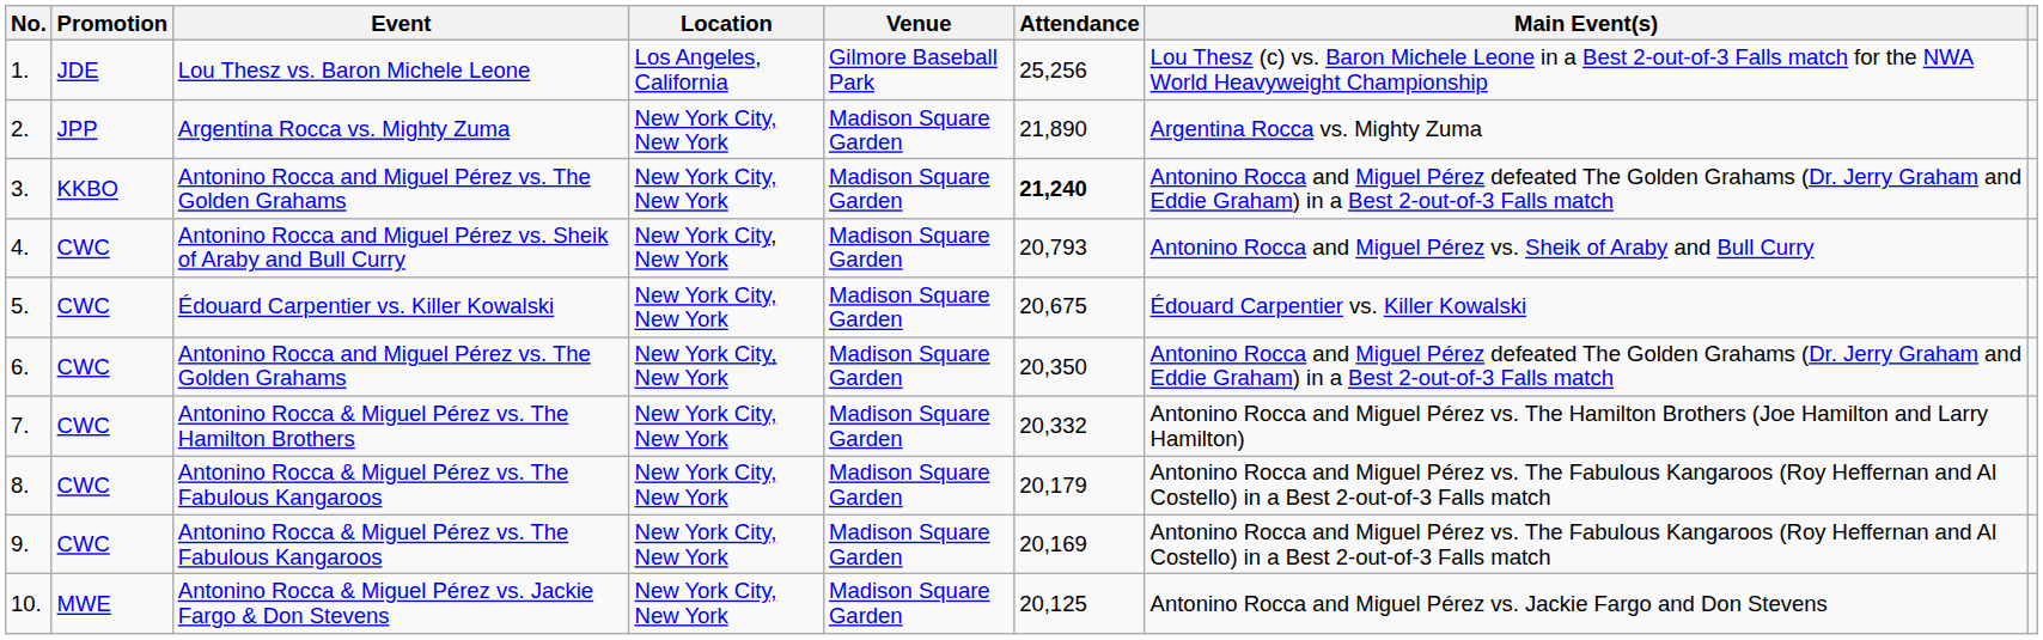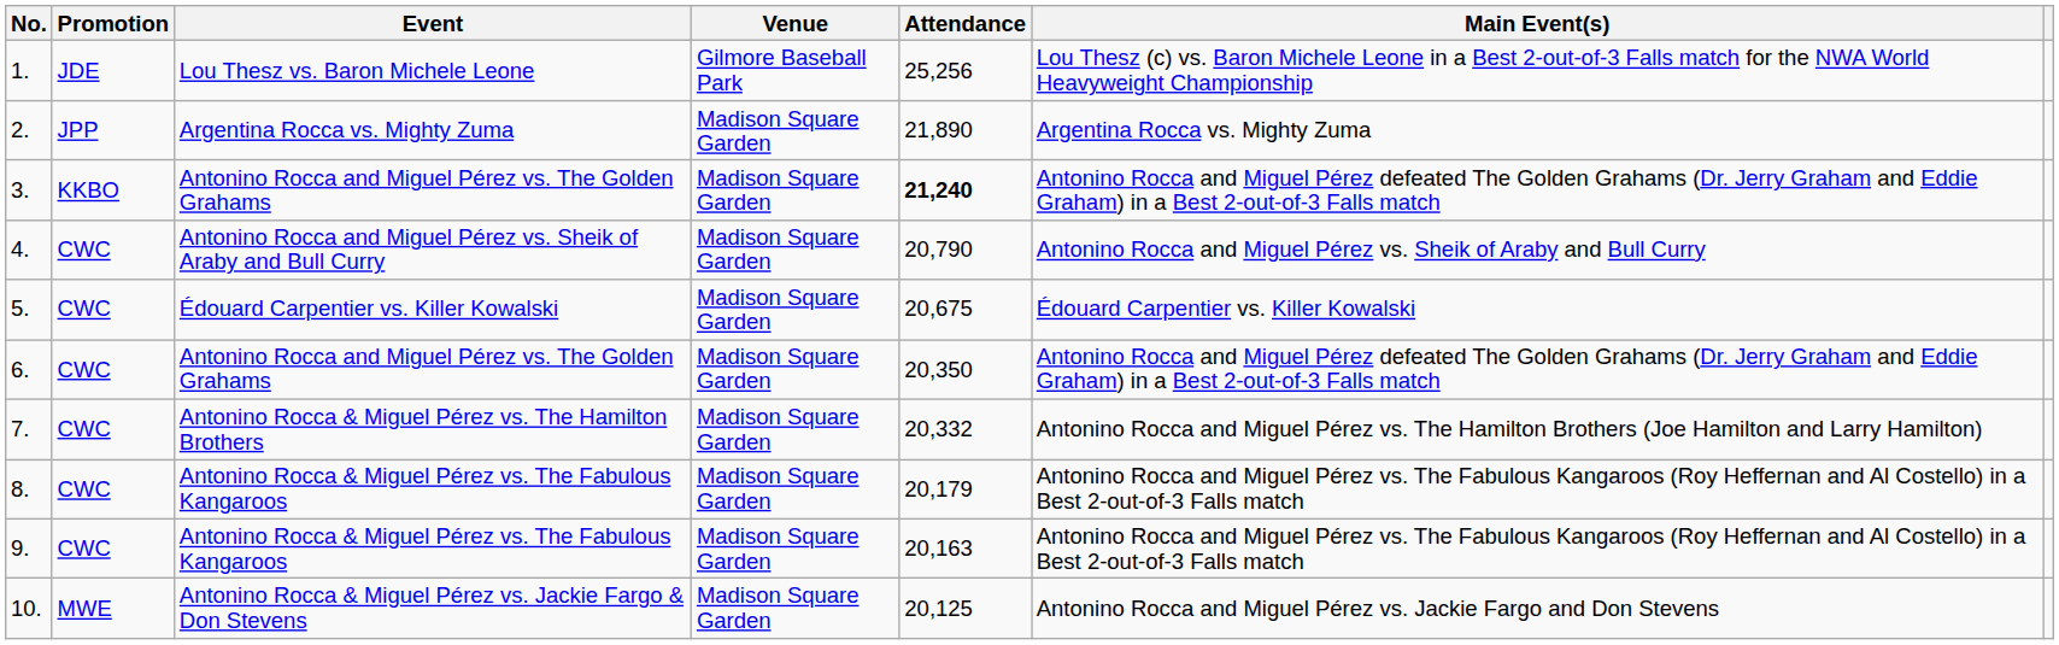- column: Location | Los Angeles, California | New York City, New York | New York City, New York | New York City, New York | New York City, New York | New York City, New York | New York City, New York | New York City, New York | New York City, New York | New York City, New York
4. | Attendance: 20,793 -> 20,790
9. | Attendance: 20,169 -> 20,163
